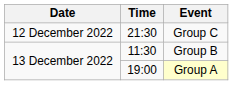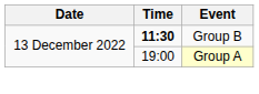- row: 12 December 2022 | 21:30 | Group C
Group B | Time: normal -> bold
